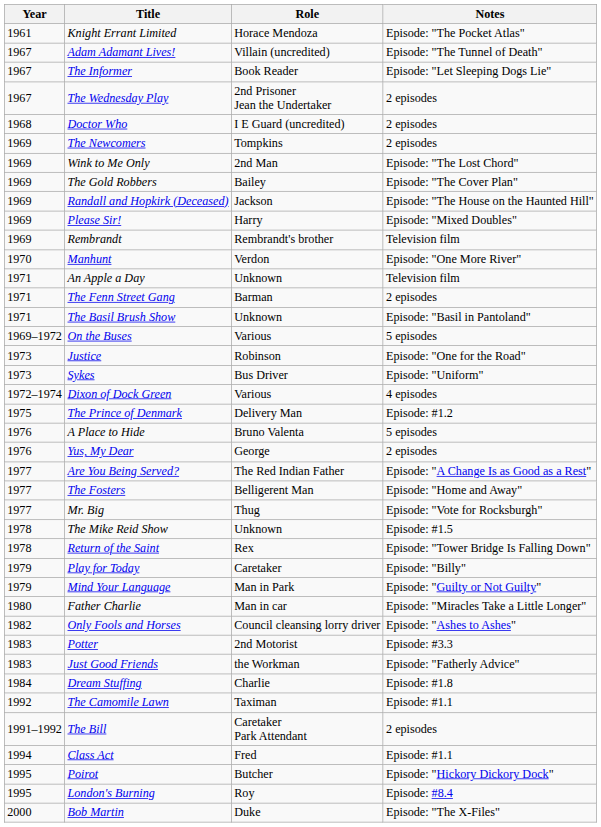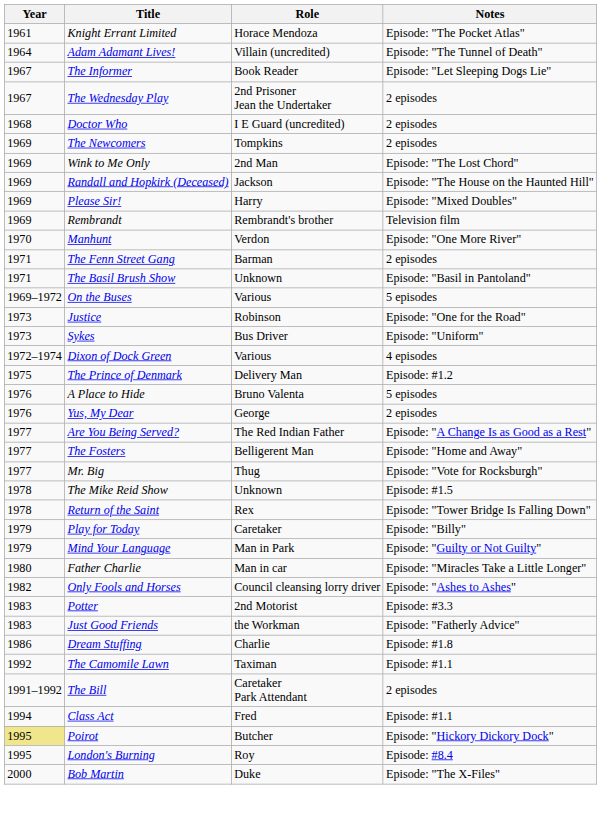Adam Adamant Lives! | Year: 1967 -> 1964
- row: 1969 | The Gold Robbers | Bailey | Episode: "The Cover Plan"
- row: 1971 | An Apple a Day | Unknown | Television film
Dream Stuffing | Year: 1984 -> 1986
Poirot | Year: no background -> khaki background
